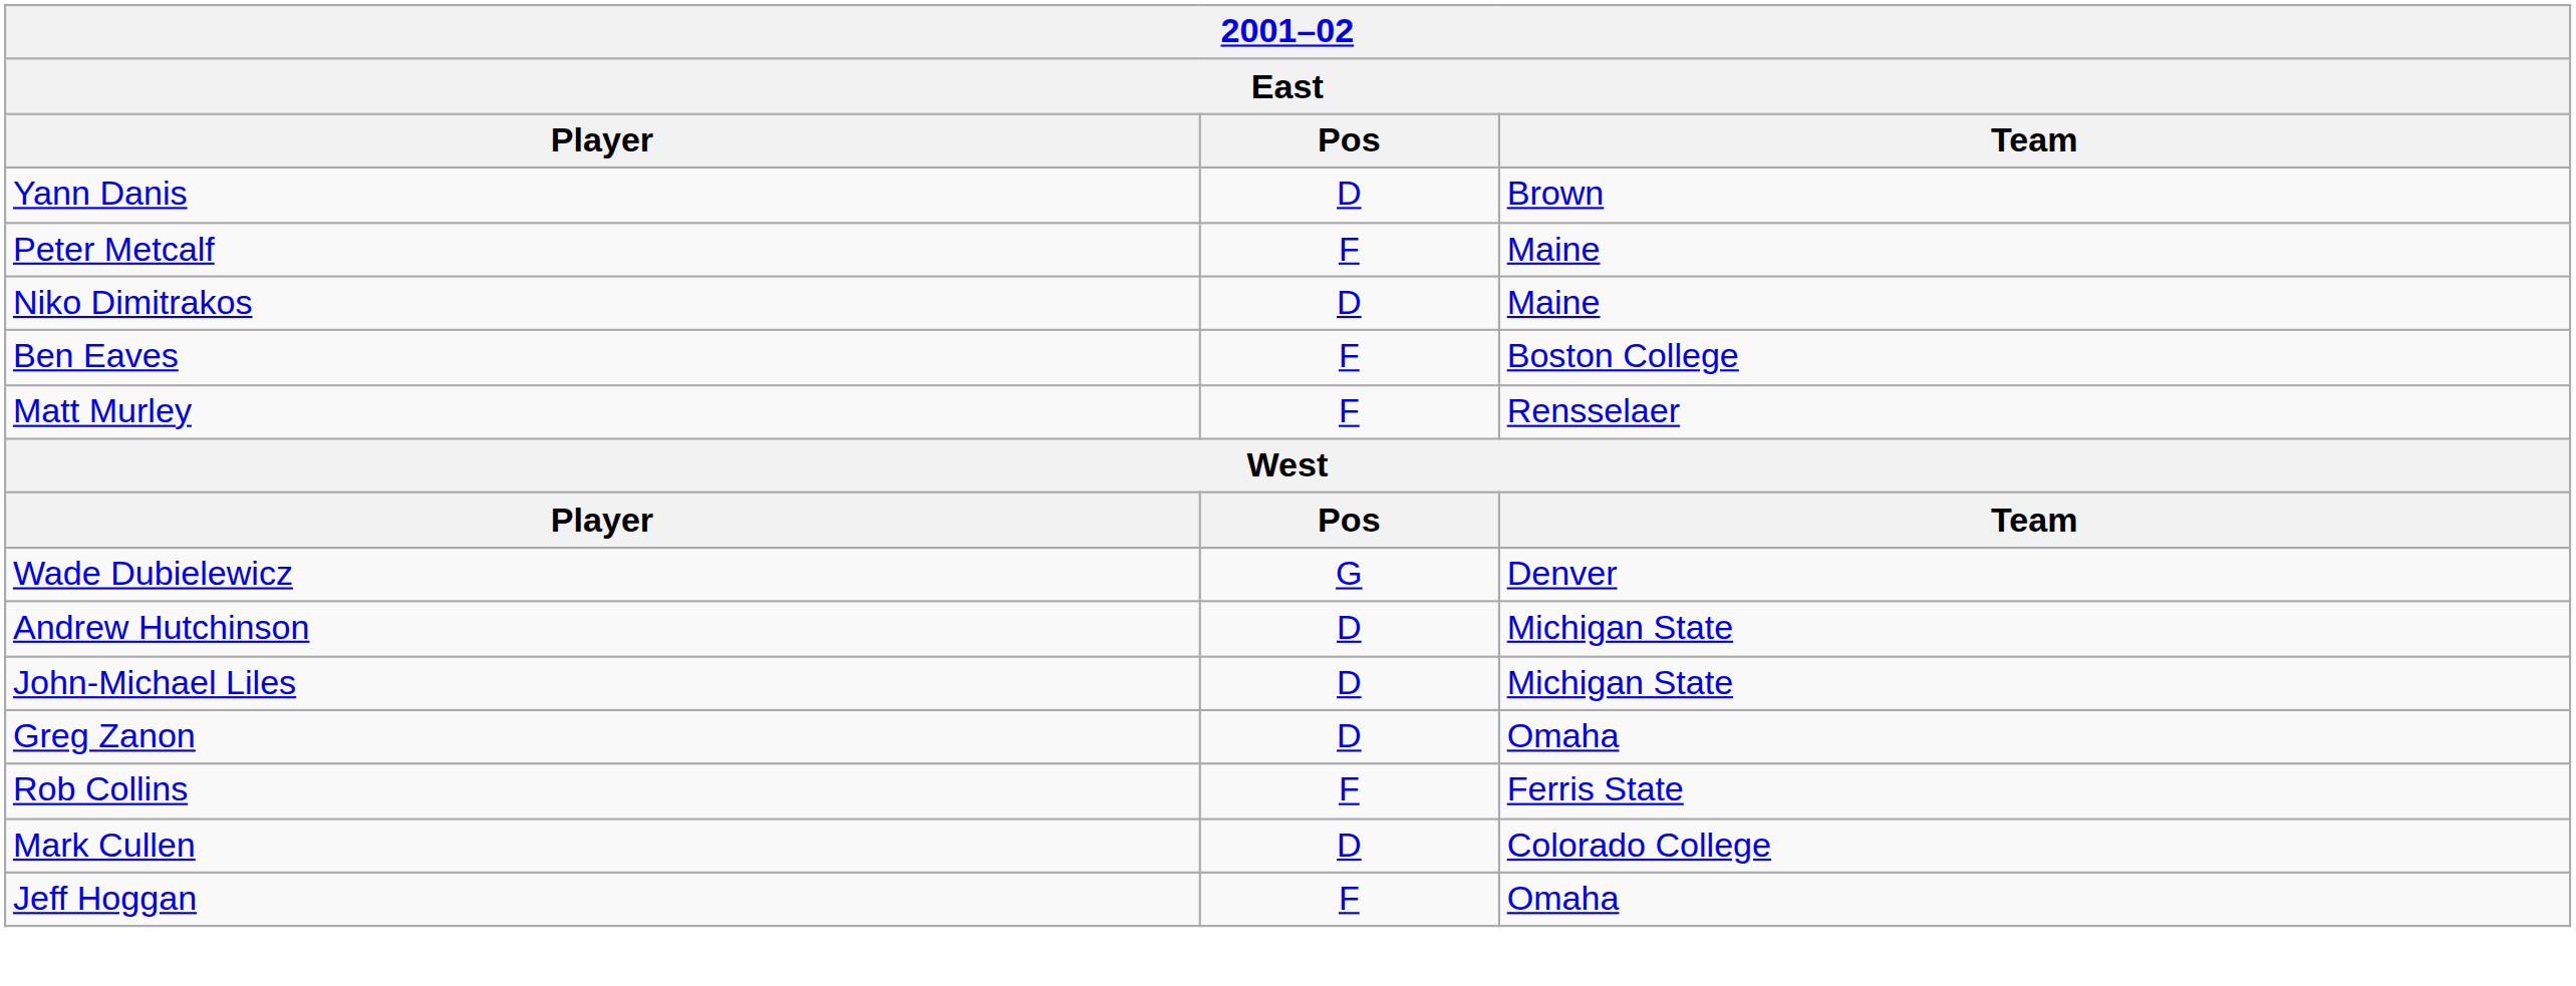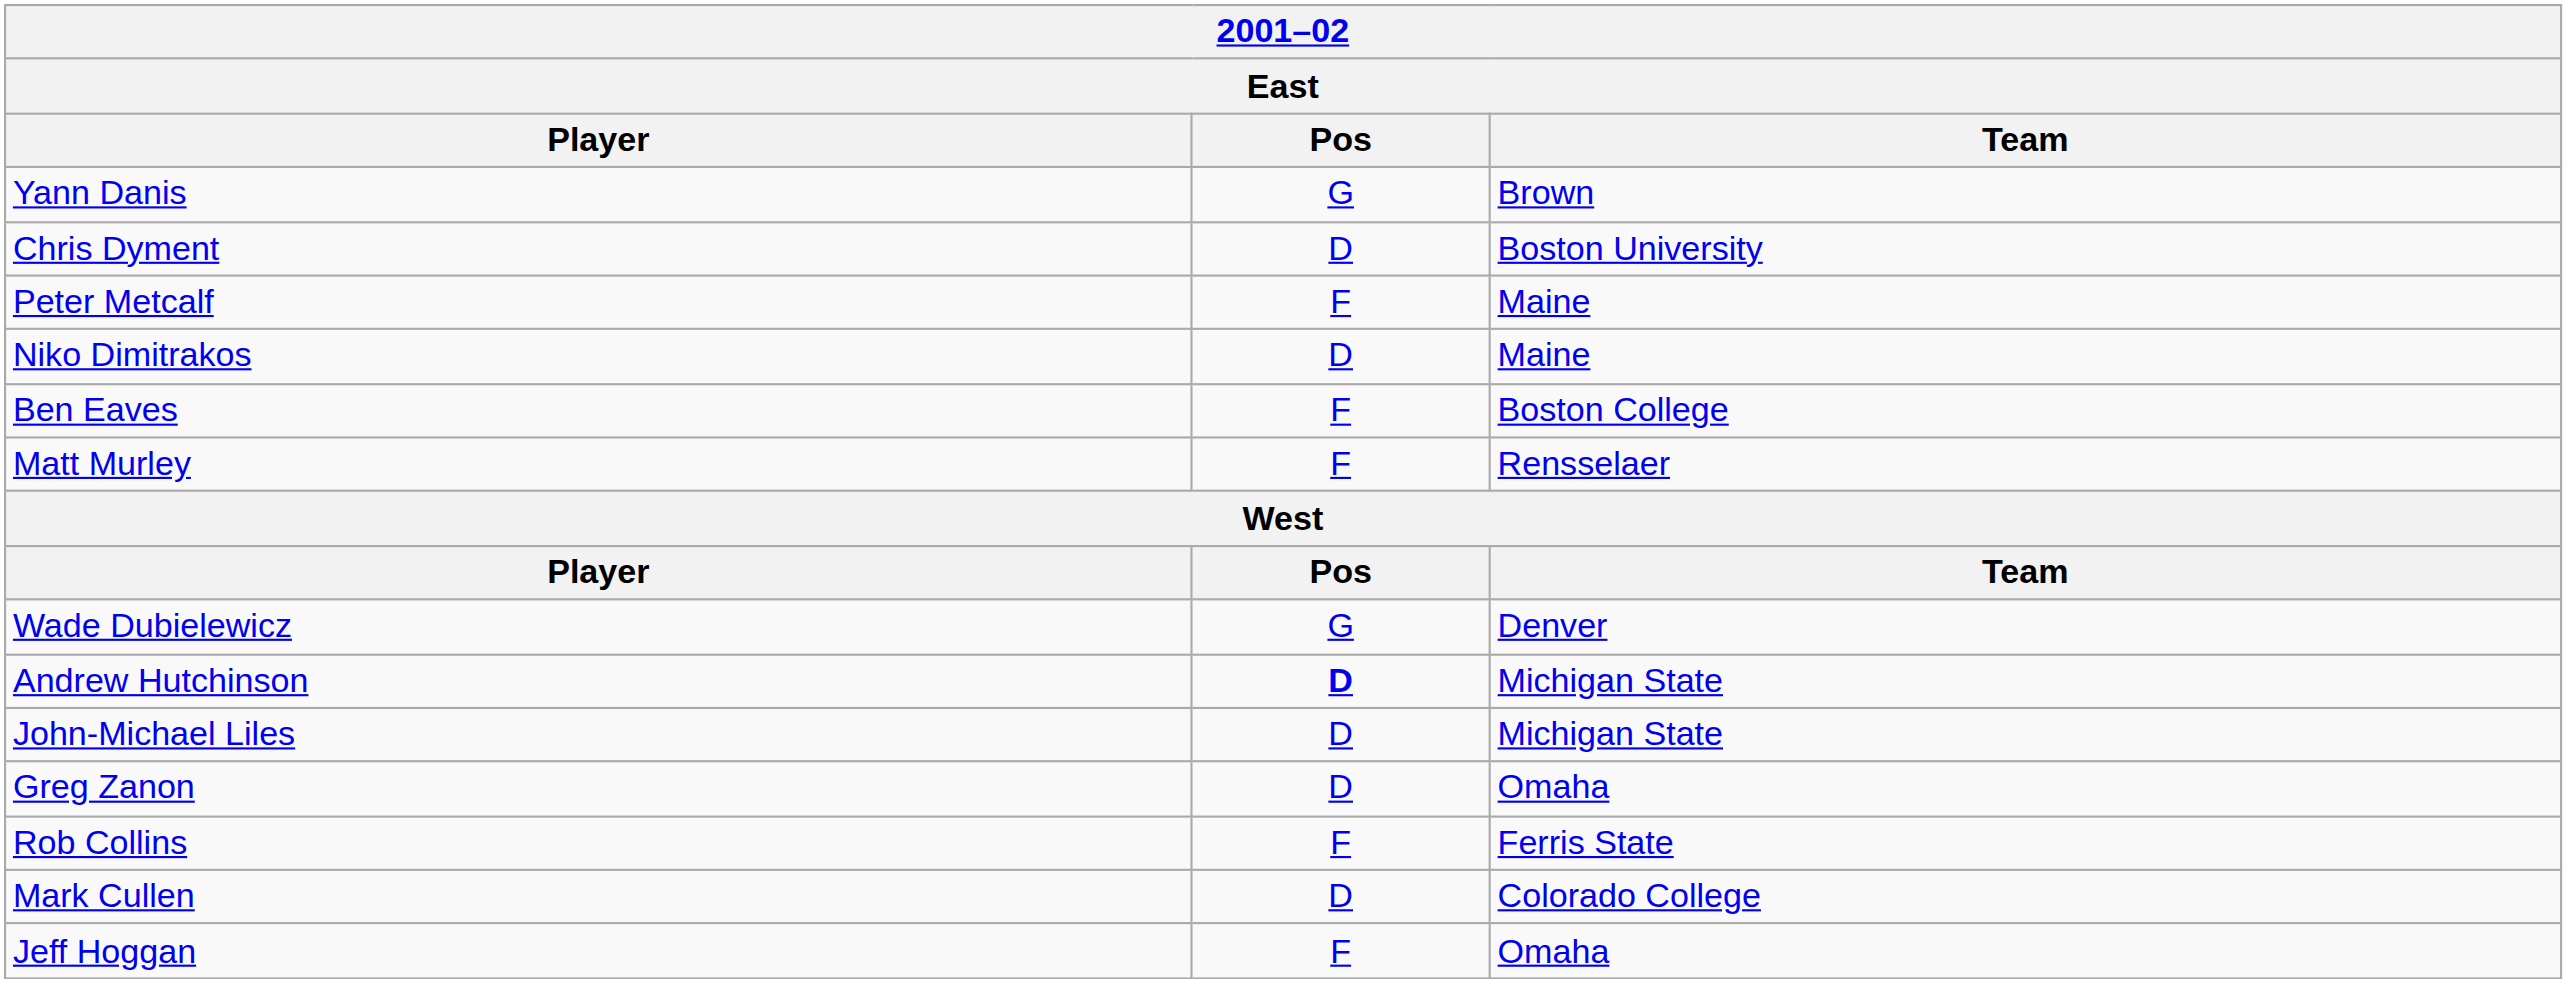Yann Danis | Pos: D -> G
+ row: Chris Dyment | D | Boston University
Andrew Hutchinson | Pos: normal -> bold
